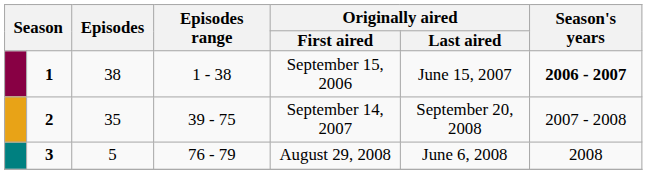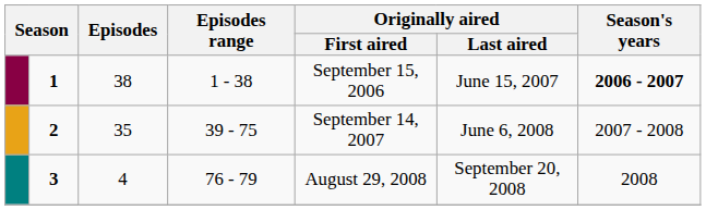2 | Originally aired / Last aired: September 20, 2008 -> June 6, 2008
3 | Episodes: 5 -> 4
3 | Originally aired / Last aired: June 6, 2008 -> September 20, 2008
